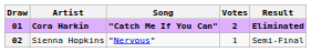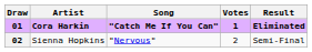01 | Votes: 2 -> 1
02 | Votes: 1 -> 2
